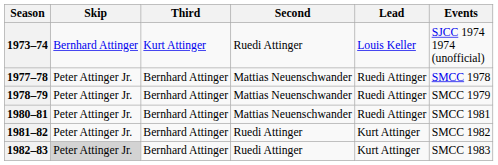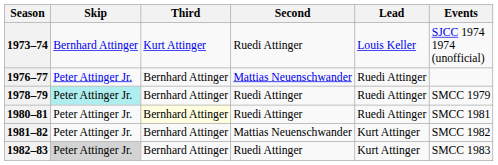+ row: 1976–77 | Peter Attinger Jr. | Bernhard Attinger | Mattias Neuenschwander | Ruedi Attinger
- row: 1977–78 | Peter Attinger Jr. | Bernhard Attinger | Mattias Neuenschwander | Ruedi Attinger | SMCC 1978
1978–79 | Skip: no background -> paleturquoise background
1978–79 | Second: Mattias Neuenschwander -> Ruedi Attinger
1980–81 | Third: no background -> lightyellow background
1980–81 | Second: Mattias Neuenschwander -> Ruedi Attinger
1981–82 | Second: Ruedi Attinger -> Mattias Neuenschwander
